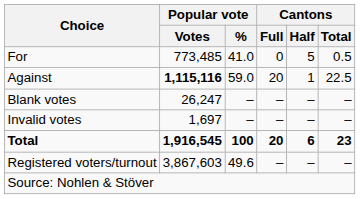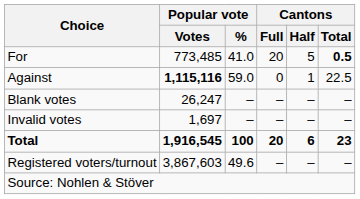For | Cantons / Full: 0 -> 20
For | Cantons / Total: normal -> bold
Against | Cantons / Full: 20 -> 0
